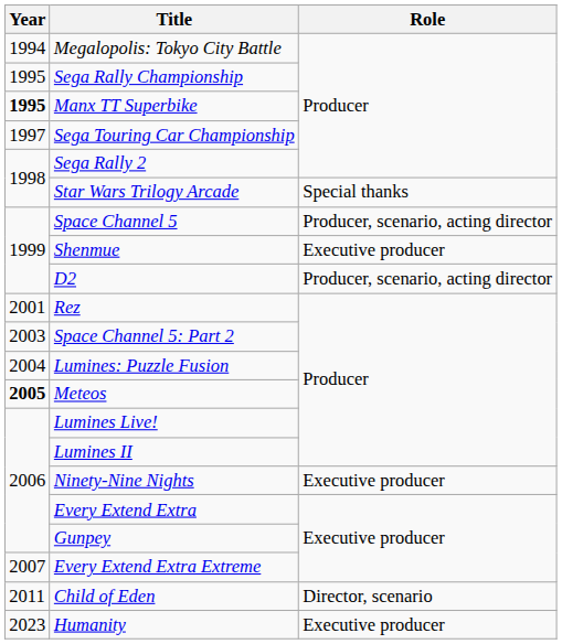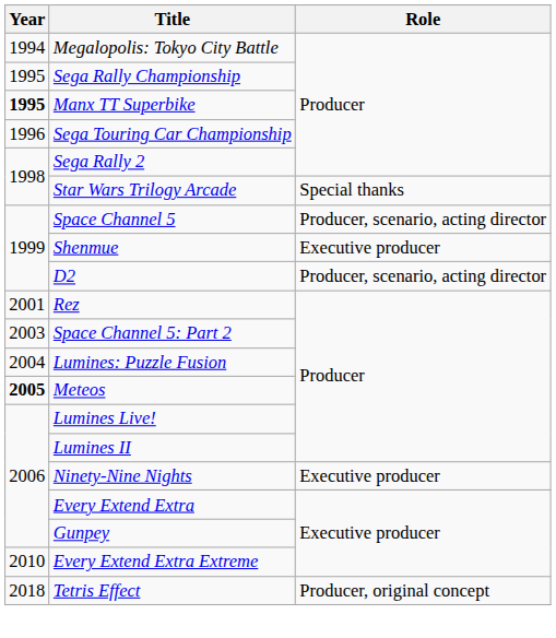Sega Touring Car Championship | Year: 1997 -> 1996
Every Extend Extra Extreme | Year: 2007 -> 2010
- row: 2011 | Child of Eden | Director, scenario
+ row: 2018 | Tetris Effect | Producer, original concept
- row: 2023 | Humanity | Executive producer
